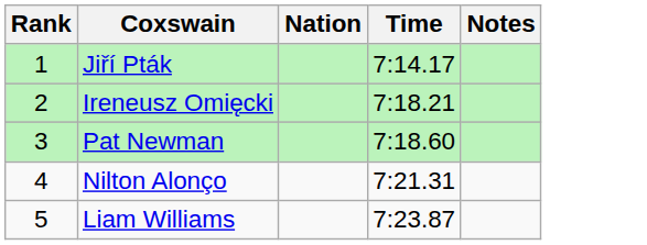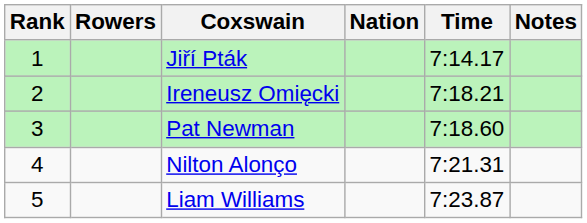+ column: Rowers
